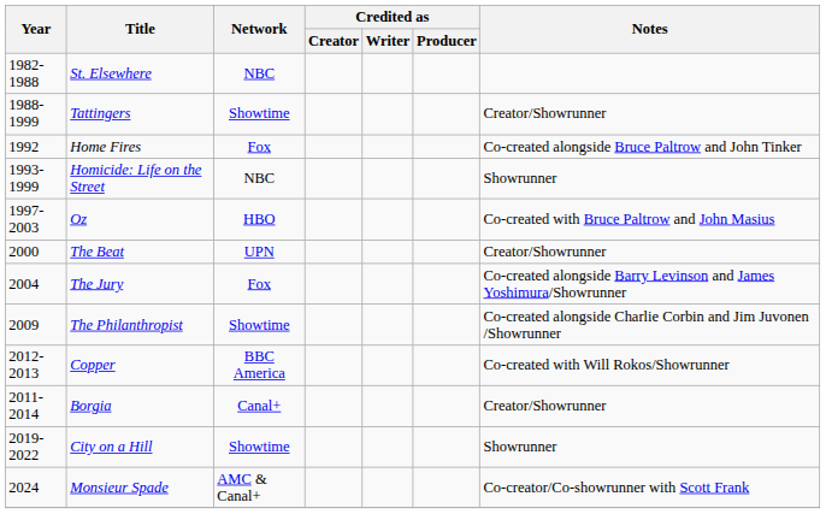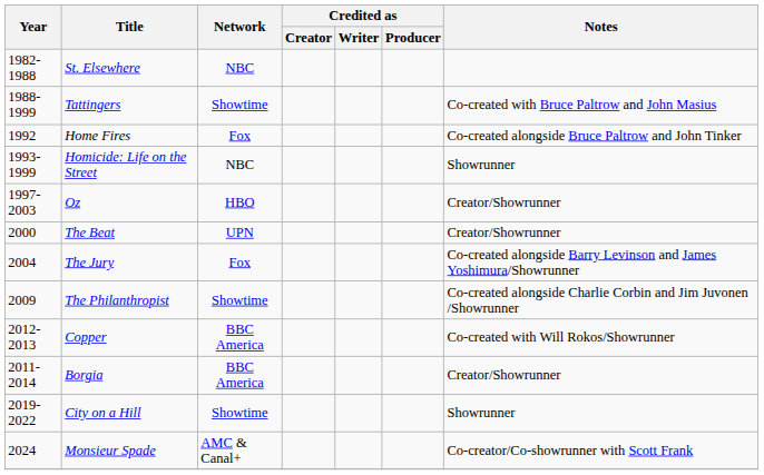Tattingers | Notes: Creator/Showrunner -> Co-created with Bruce Paltrow and John Masius
Oz | Notes: Co-created with Bruce Paltrow and John Masius -> Creator/Showrunner
Borgia | Network: Canal+ -> BBC America
